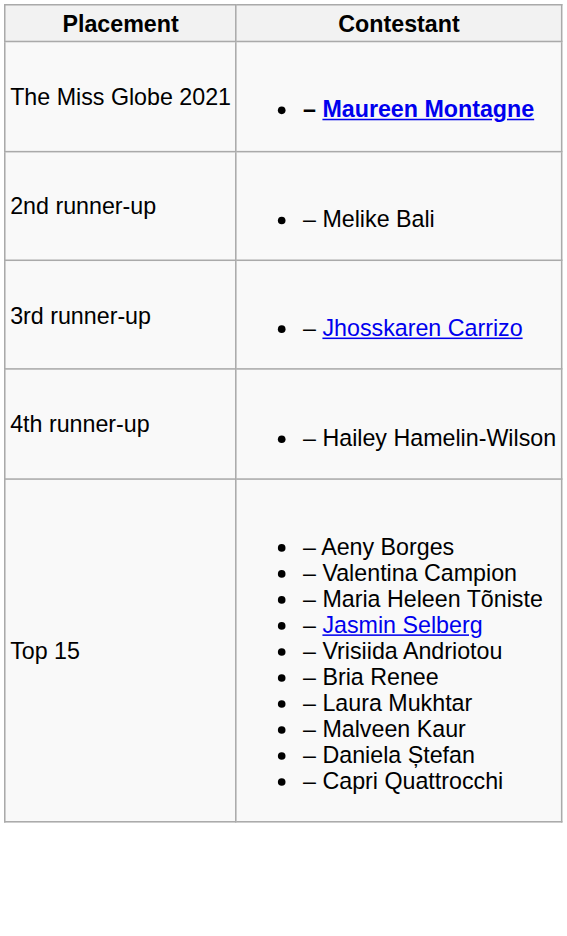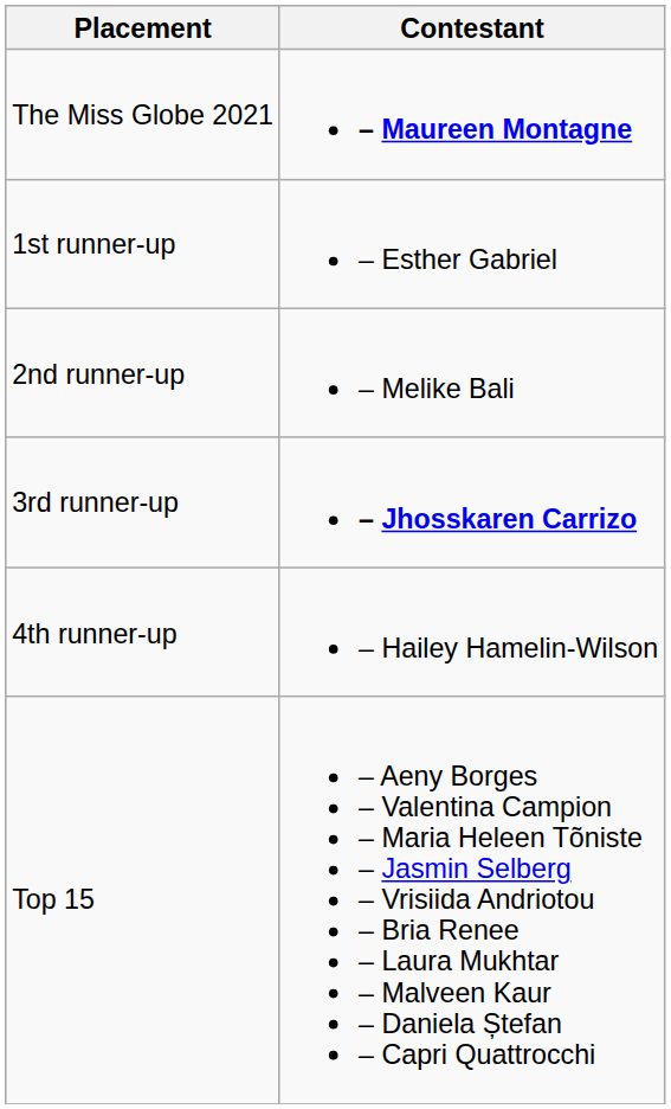+ row: 1st runner-up | – Esther Gabriel
3rd runner-up | Contestant: normal -> bold
